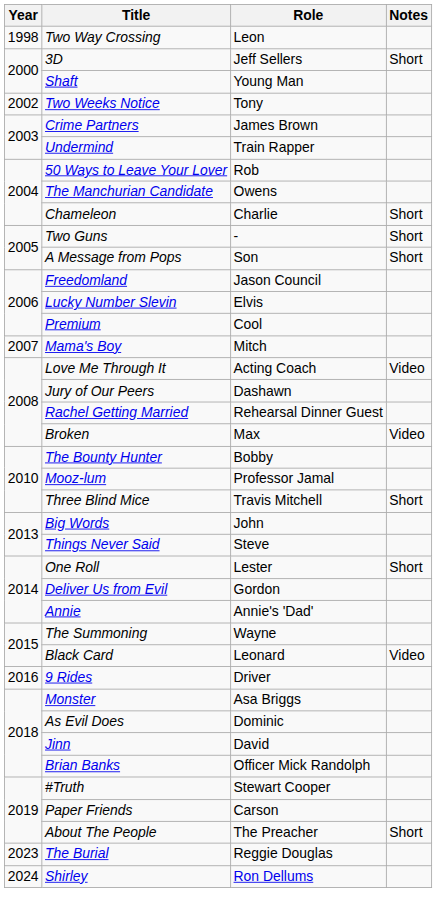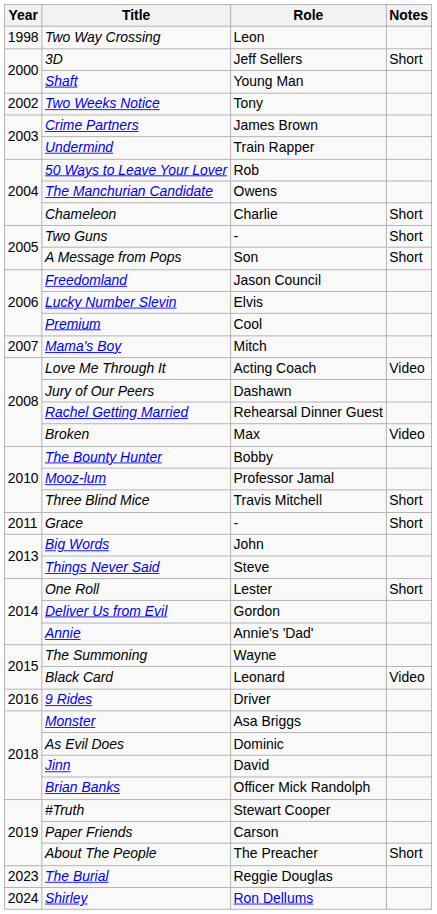+ row: 2011 | Grace | - | Short
